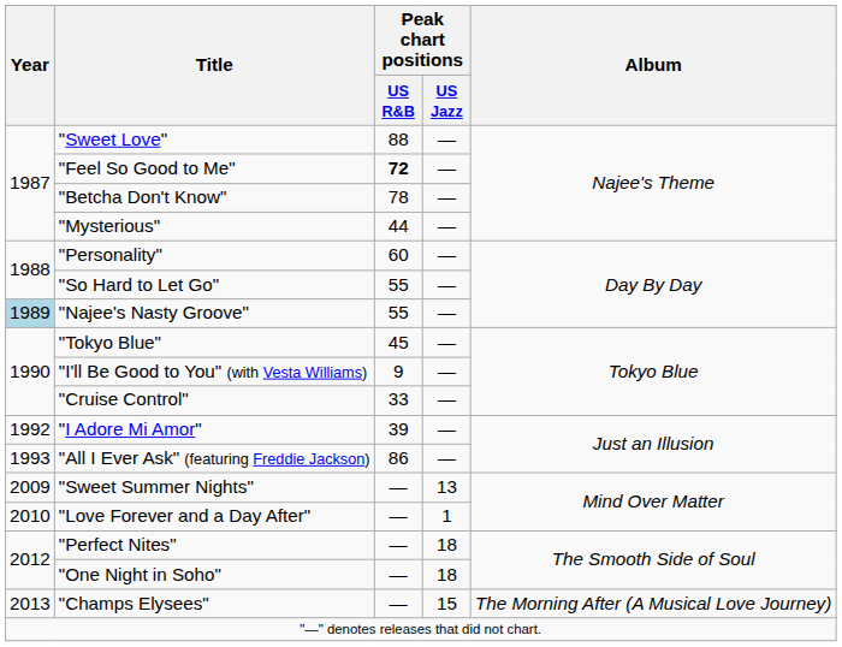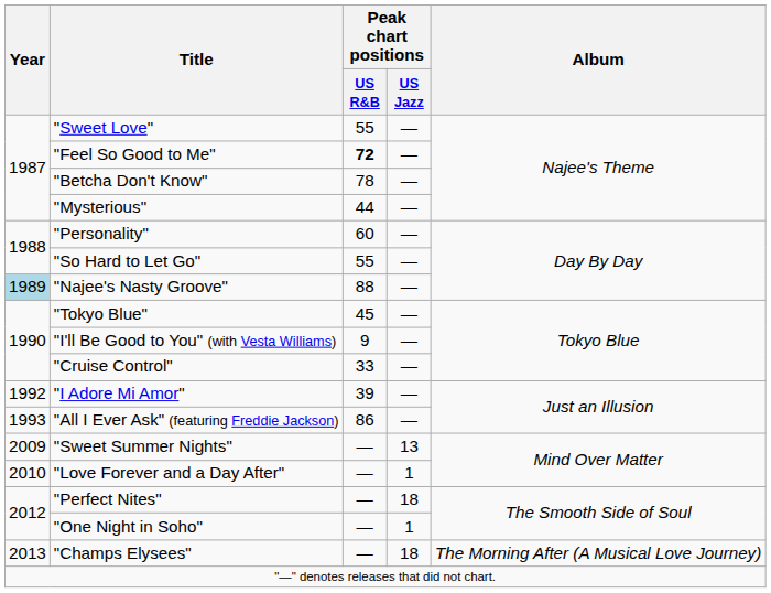"Sweet Love" | Peak chart positions / US R&B: 88 -> 55
"Najee's Nasty Groove" | Peak chart positions / US R&B: 55 -> 88
"One Night in Soho" | Peak chart positions / US Jazz: 18 -> 1
"Champs Elysees" | Peak chart positions / US Jazz: 15 -> 18
